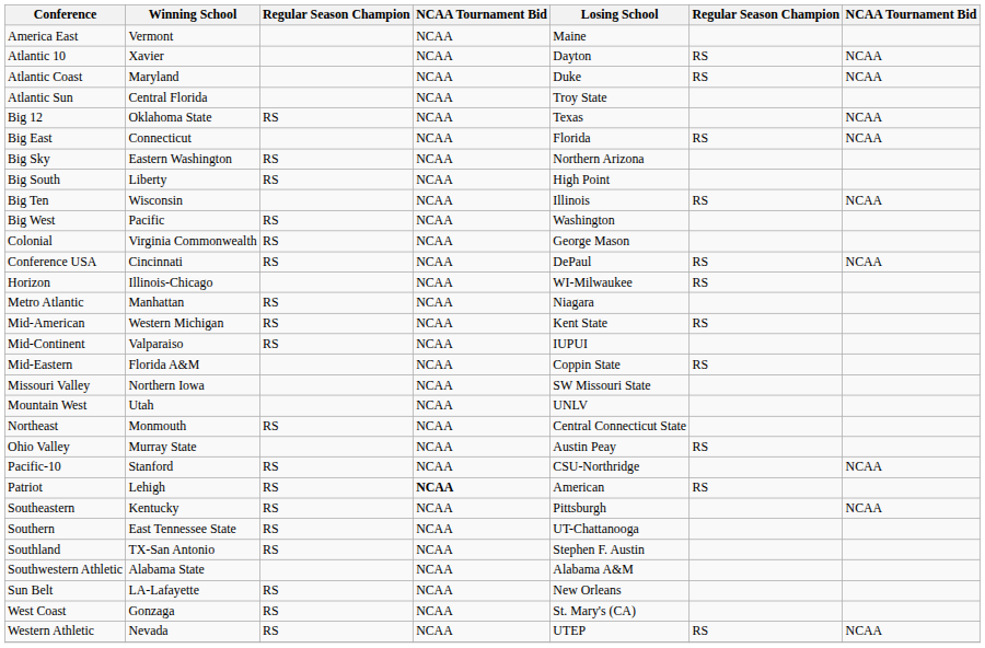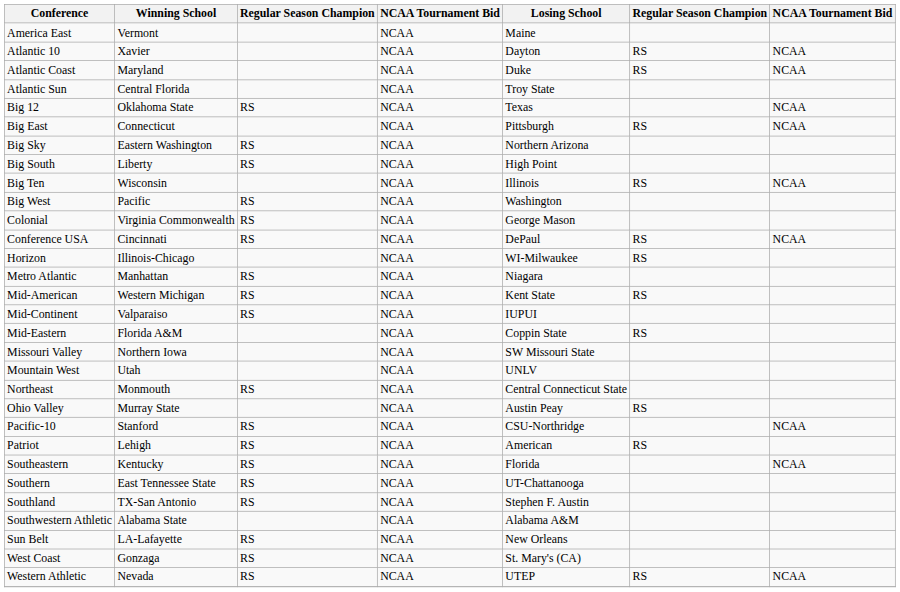Big East | Losing School: Florida -> Pittsburgh
Patriot | column 4: bold -> normal
Southeastern | Losing School: Pittsburgh -> Florida
